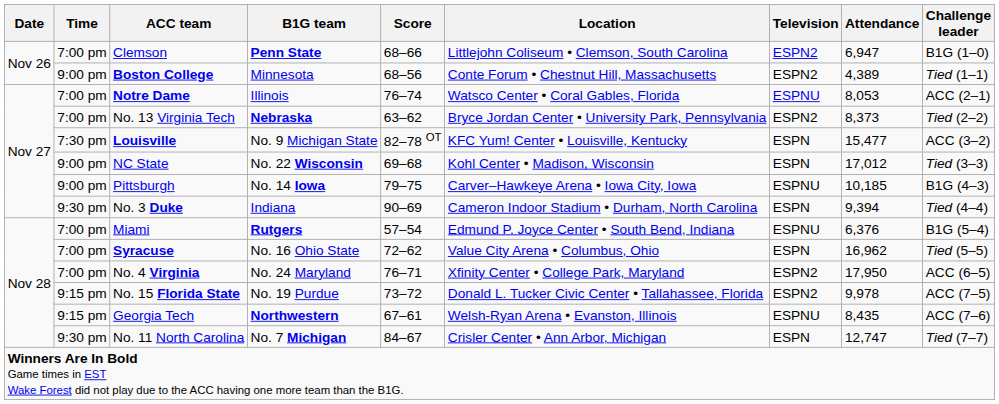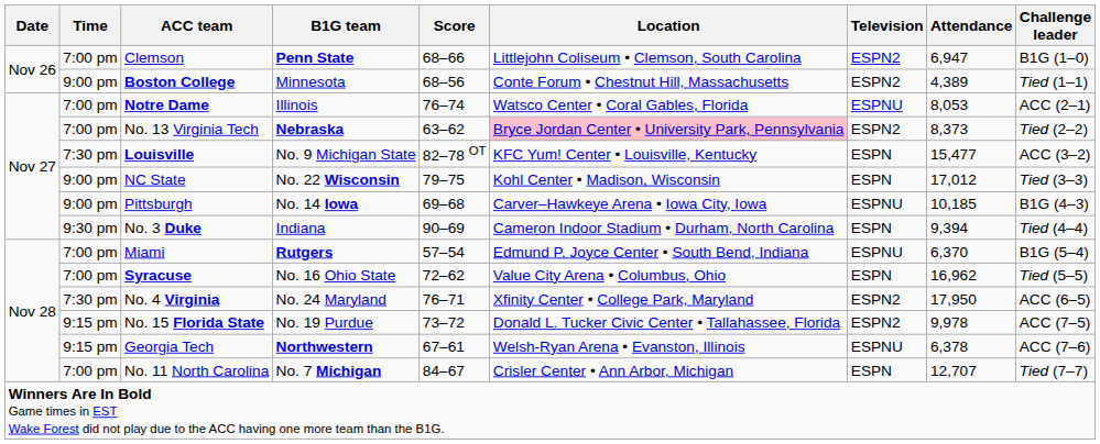No. 13 Virginia Tech | Location: no background -> pink background
NC State | Score: 69–68 -> 79–75
Pittsburgh | Score: 79–75 -> 69–68
Miami | Attendance: 6,376 -> 6,370
No. 4 Virginia | Time: 7:00 pm -> 7:30 pm
Georgia Tech | Attendance: 8,435 -> 6,378
No. 11 North Carolina | Time: 9:30 pm -> 7:00 pm
No. 11 North Carolina | Attendance: 12,747 -> 12,707
